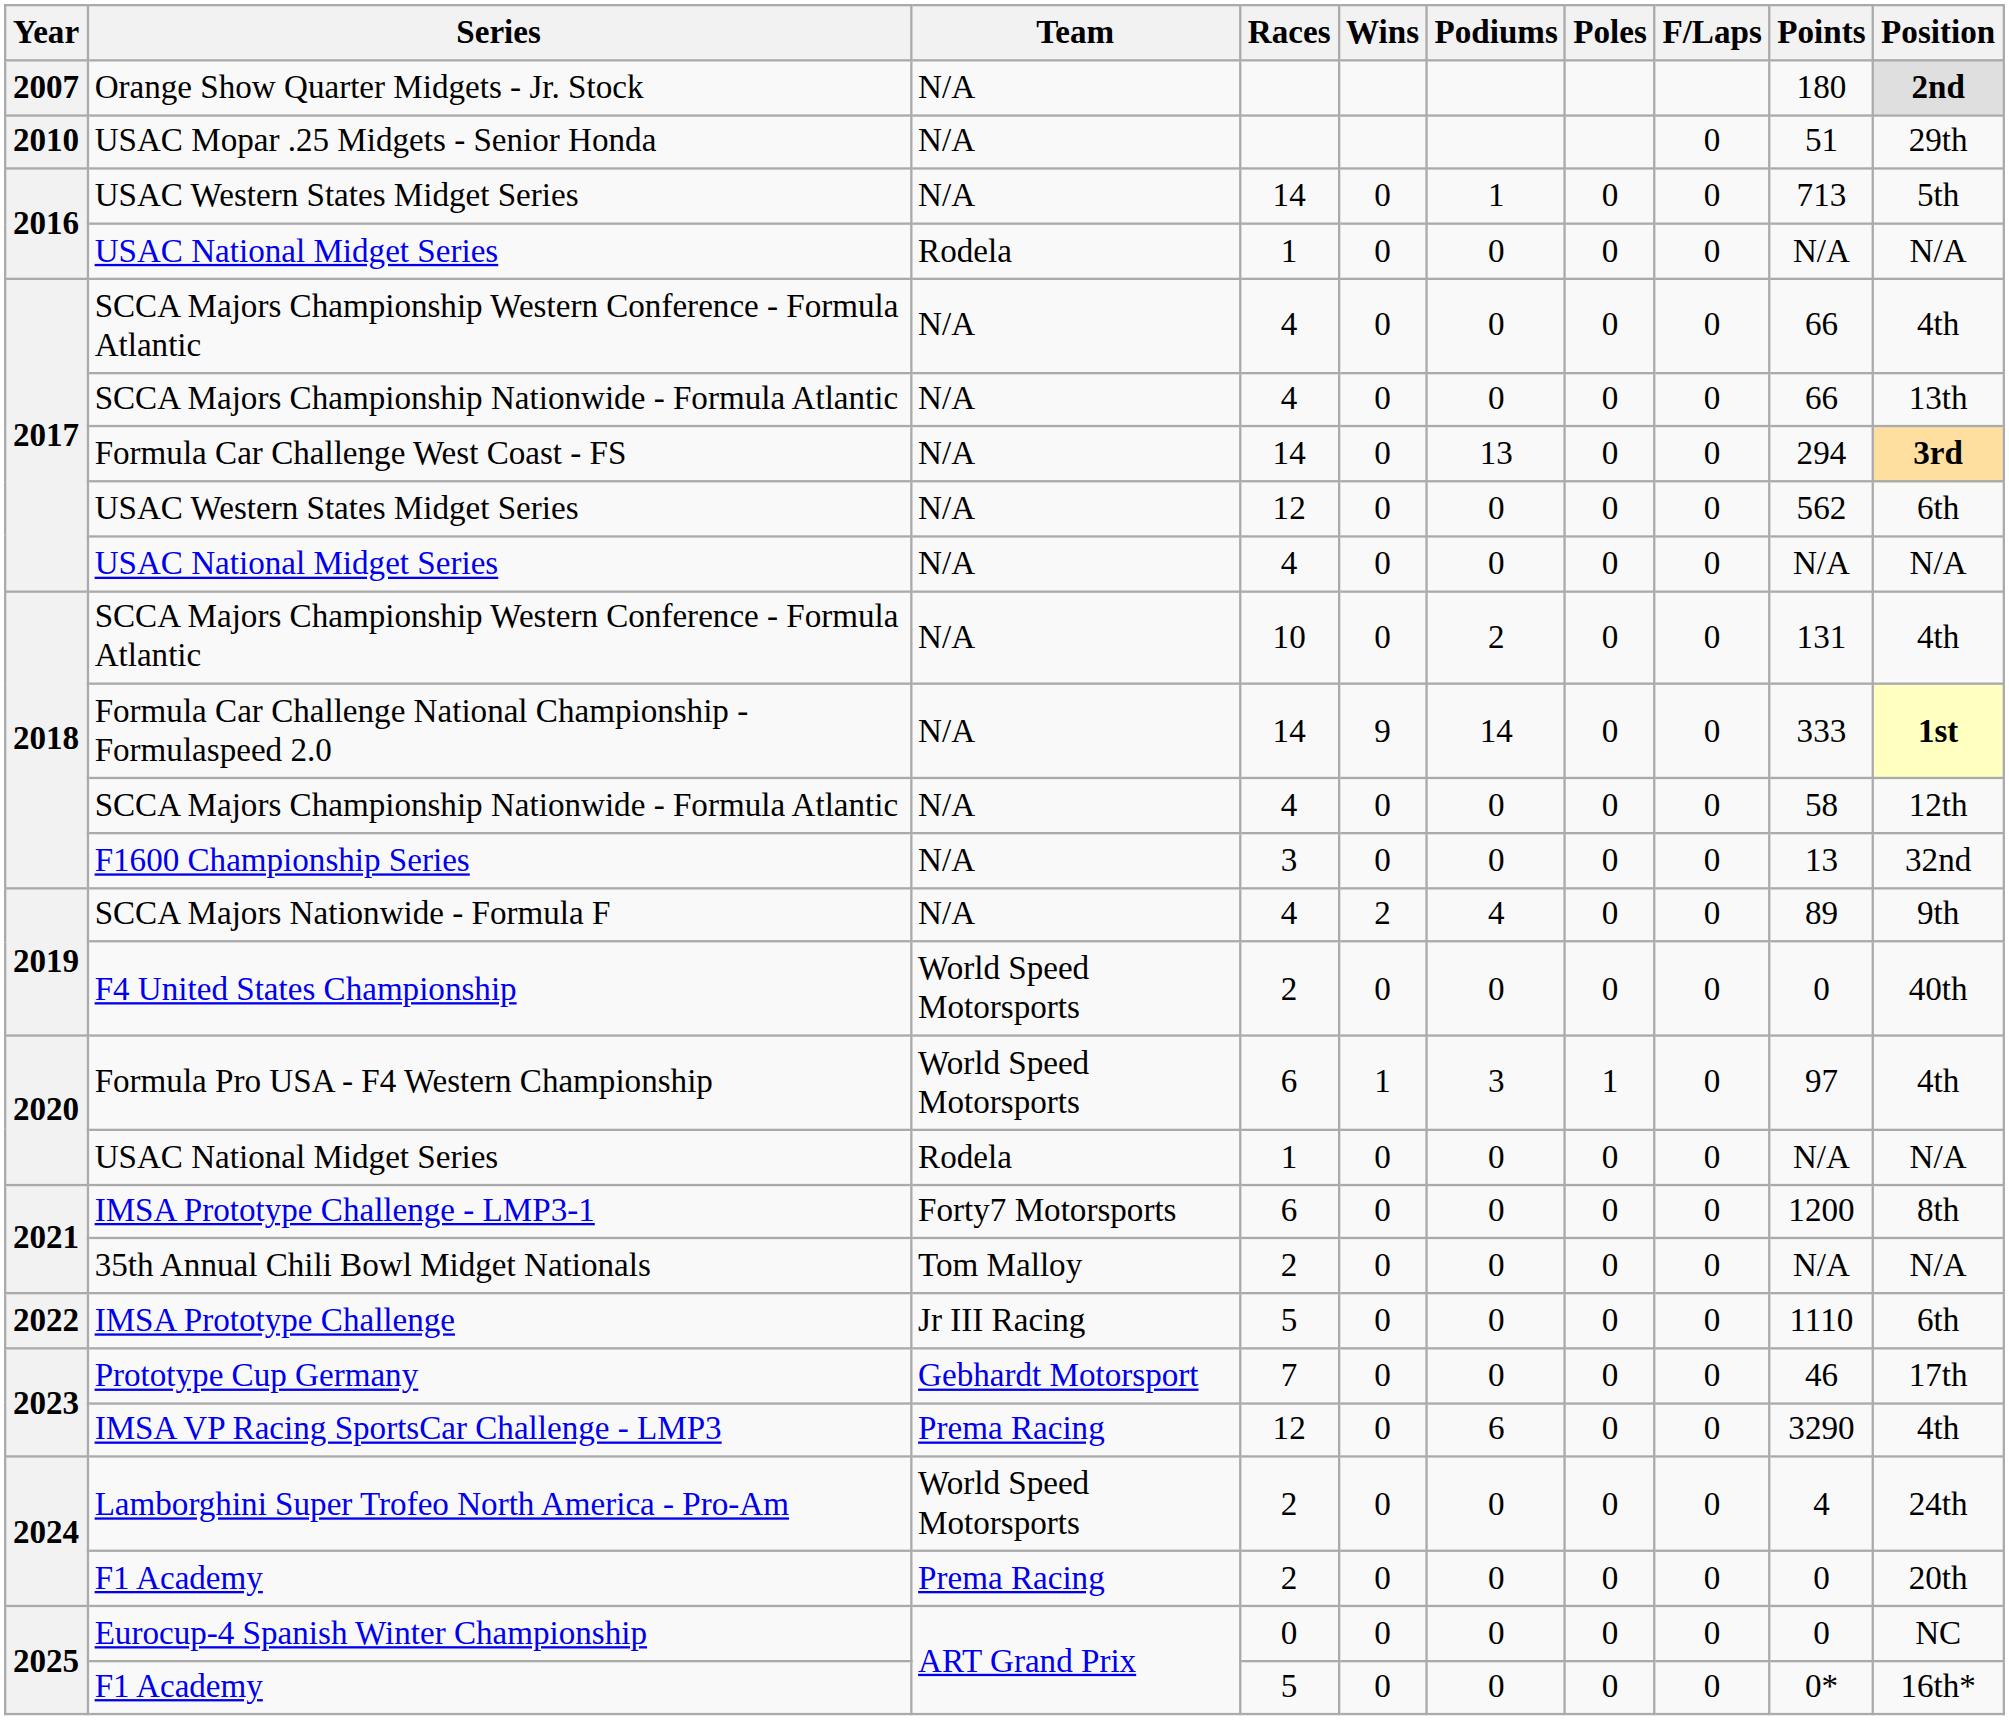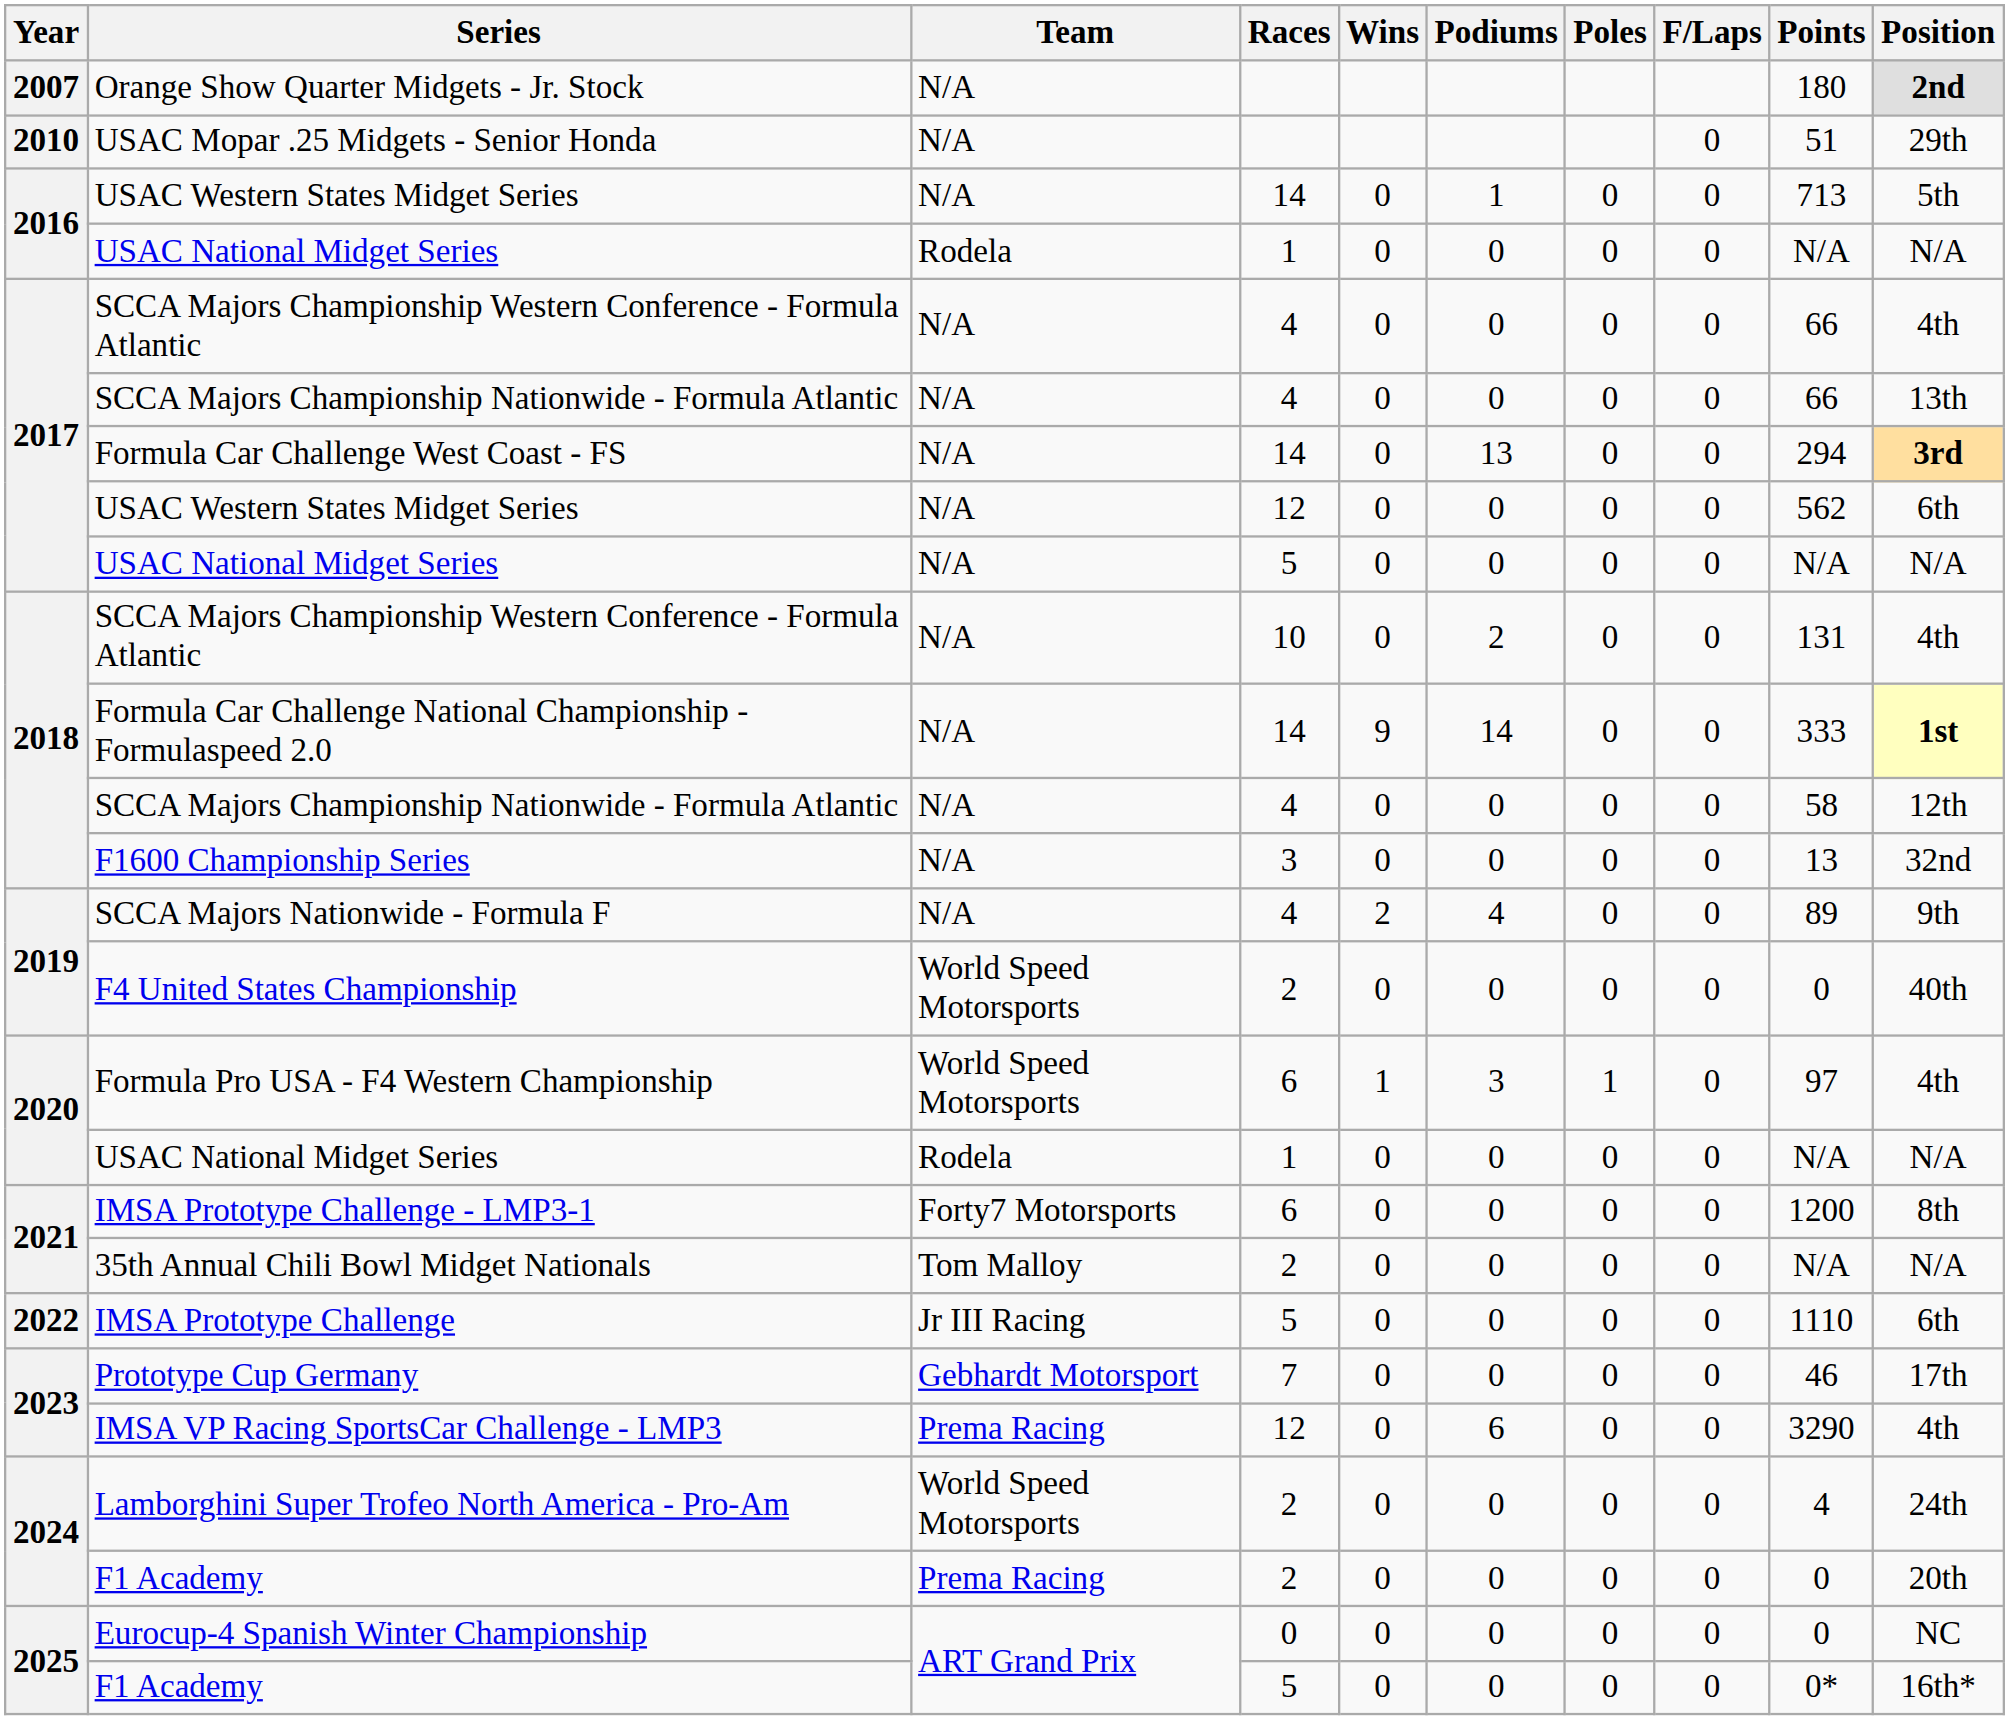2017 / USAC National Midget Series | Races: 4 -> 5
